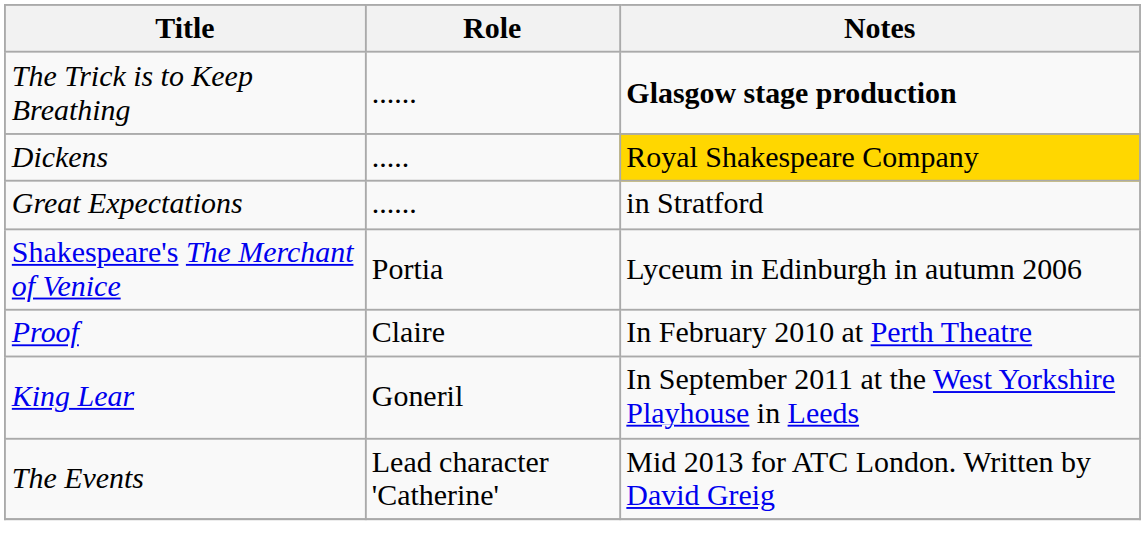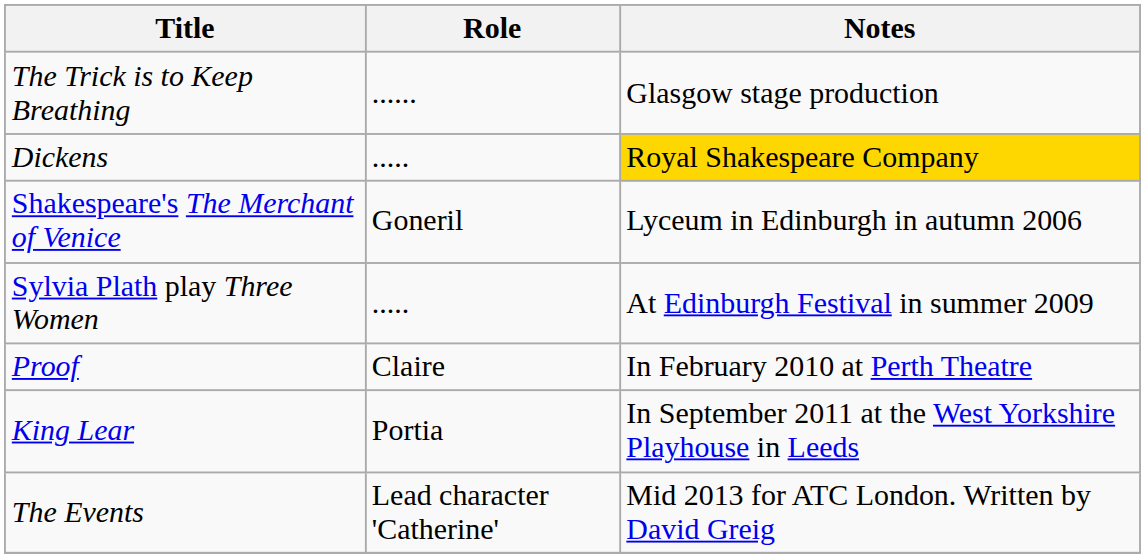The Trick is to Keep Breathing | Notes: bold -> normal
- row: Great Expectations | ...... | in Stratford
Shakespeare's The Merchant of Venice | Role: Portia -> Goneril
+ row: Sylvia Plath play Three Women | ..... | At Edinburgh Festival in summer 2009
King Lear | Role: Goneril -> Portia
